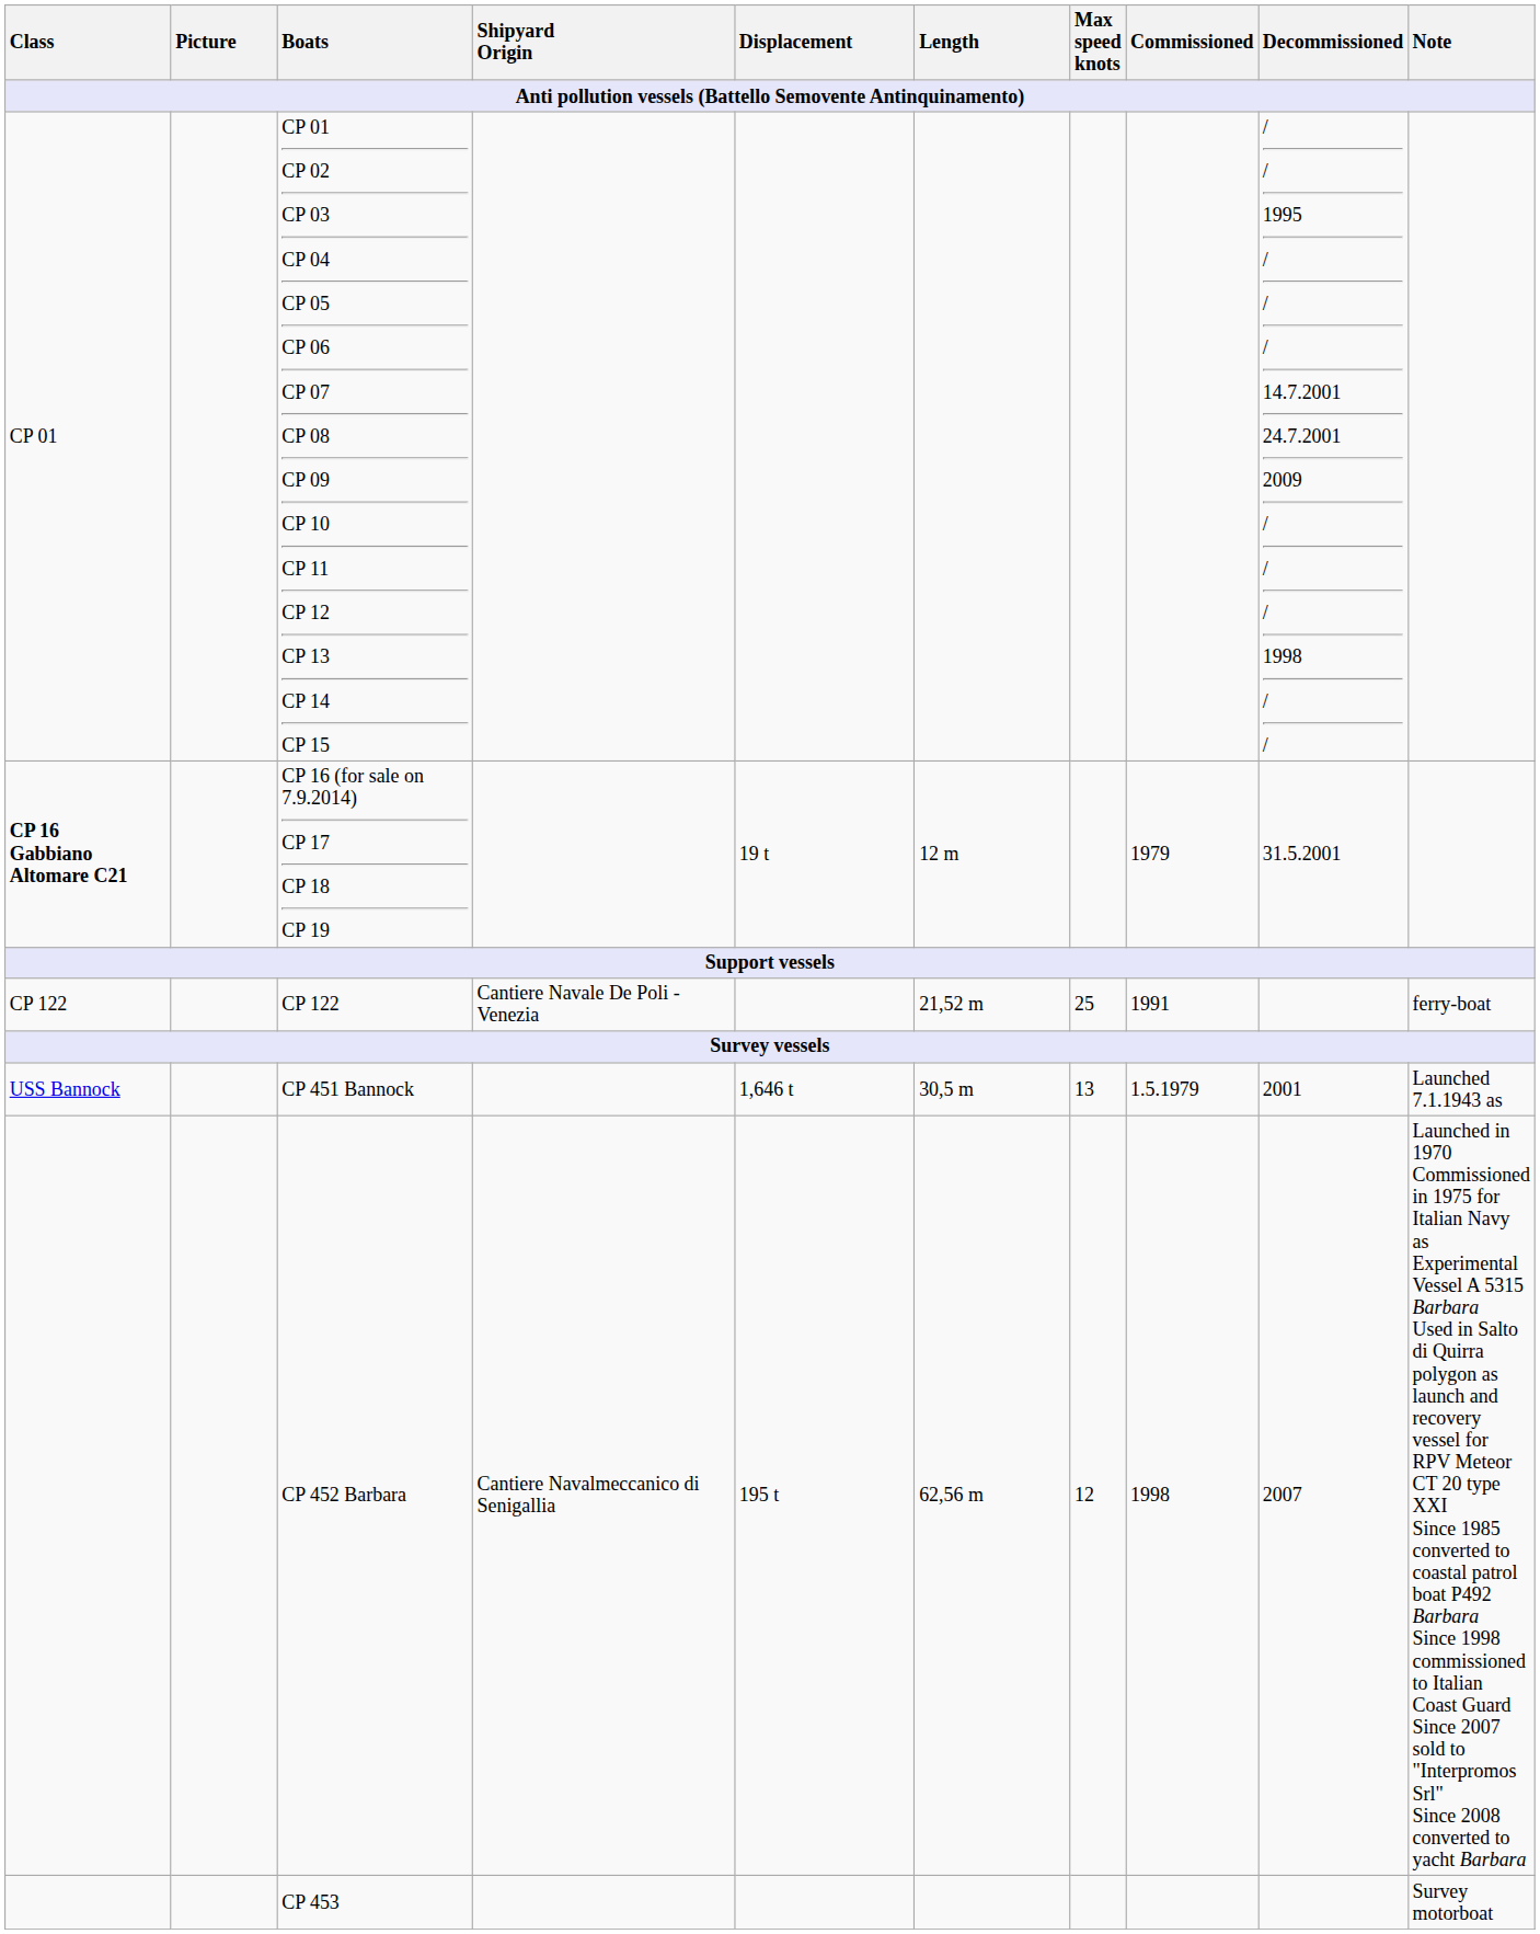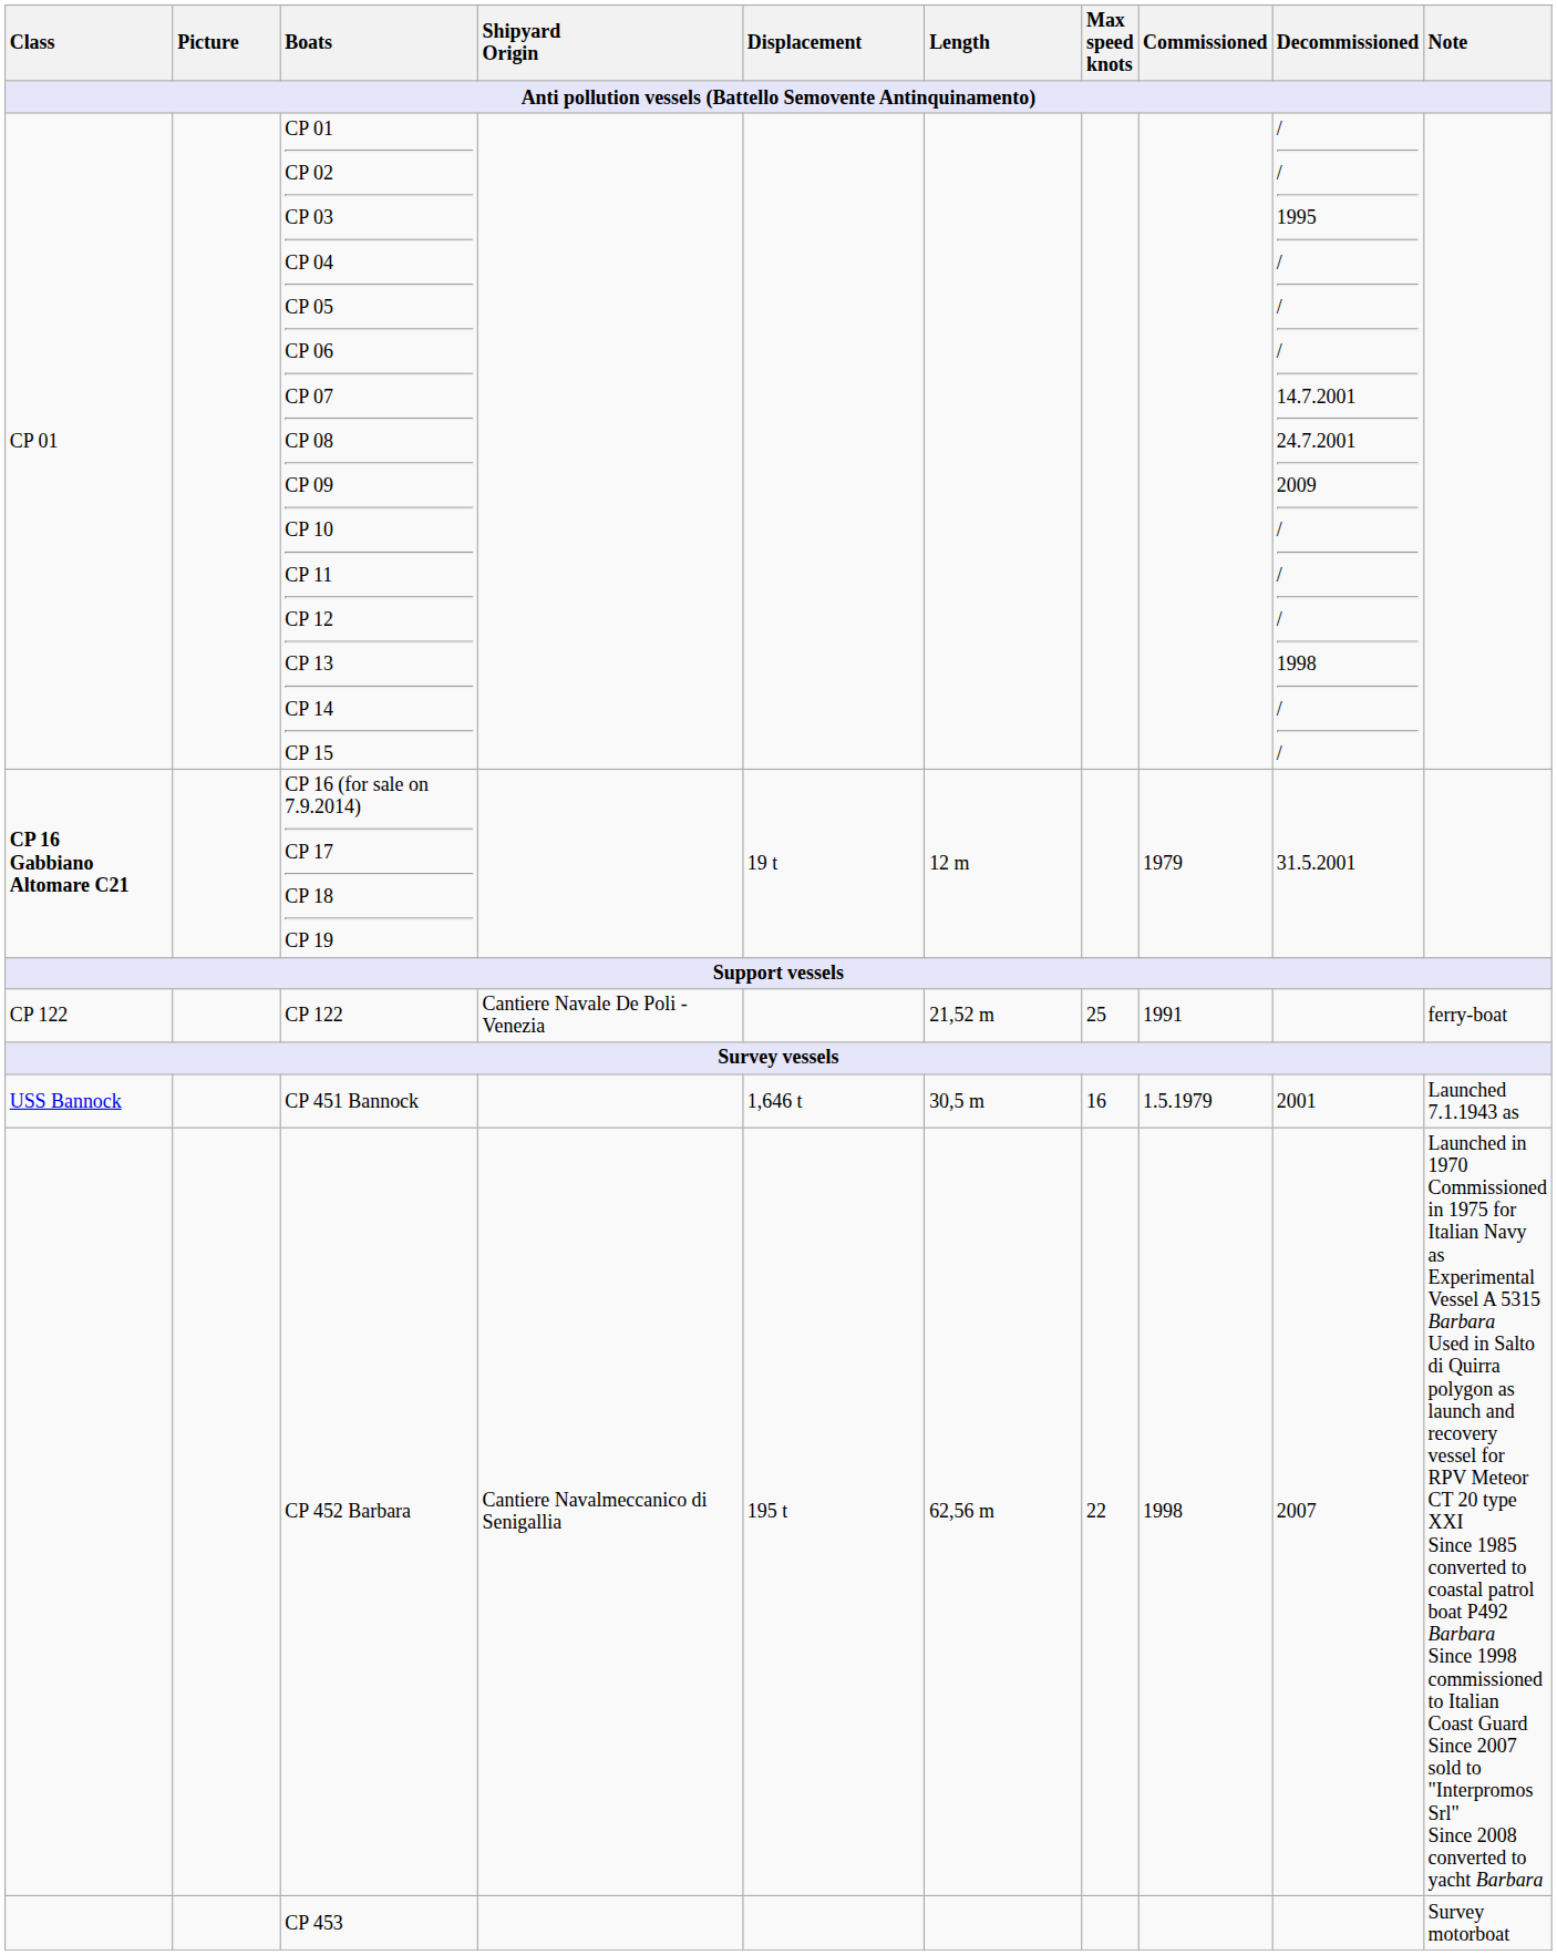CP 451 Bannock | Max speed knots: 13 -> 16
CP 452 Barbara | Max speed knots: 12 -> 22
